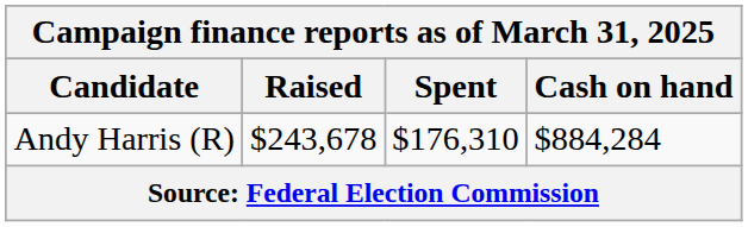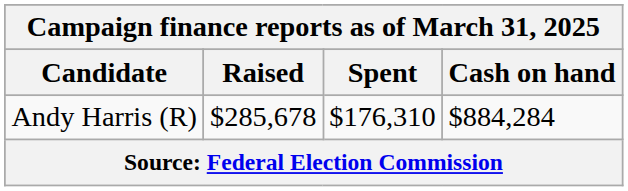Andy Harris (R) | Raised: $243,678 -> $285,678
